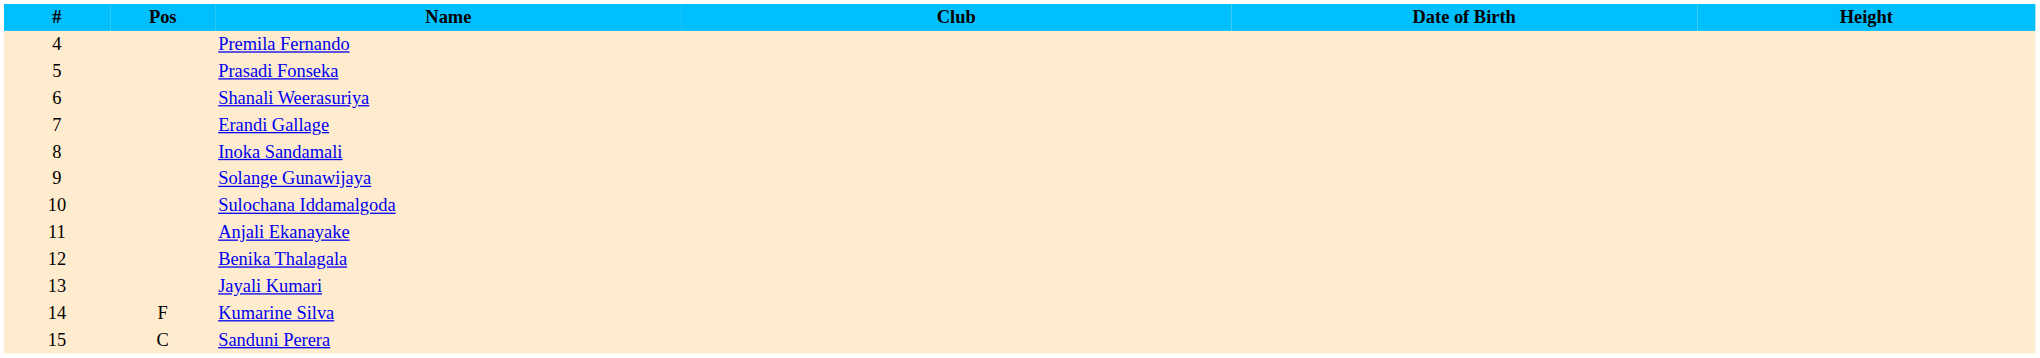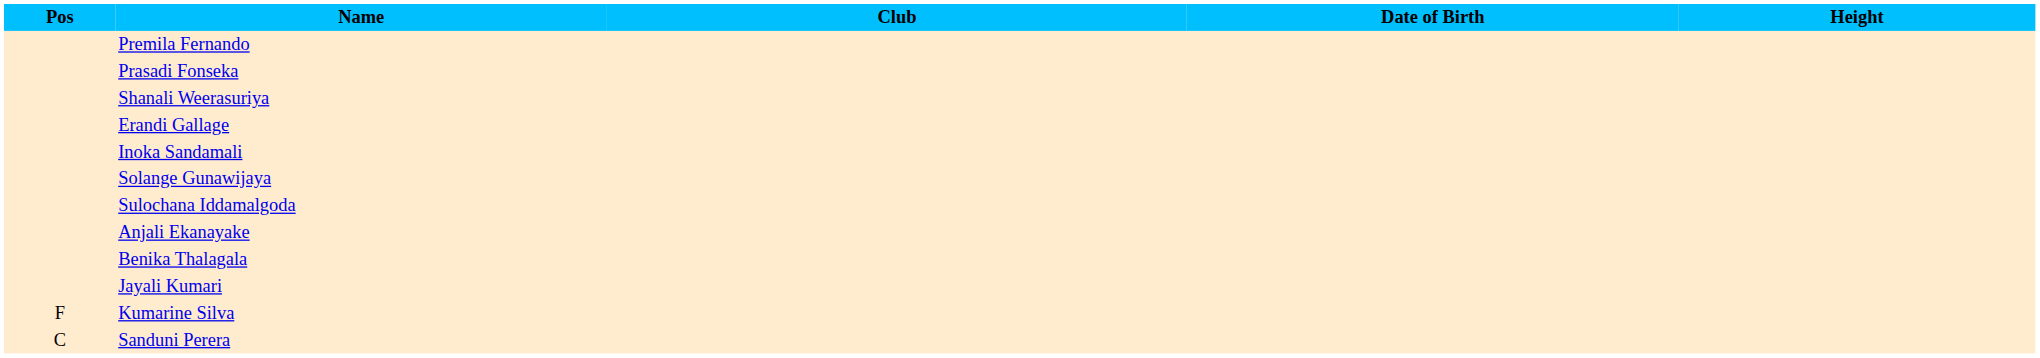- column: # | 4 | 5 | 6 | 7 | 8 | 9 | 10 | 11 | 12 | 13 | 14 | 15
